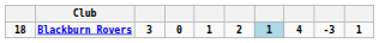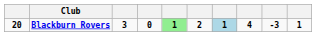Blackburn Rovers | column 1: 18 -> 20
Blackburn Rovers | column 5: no background -> lightgreen background
